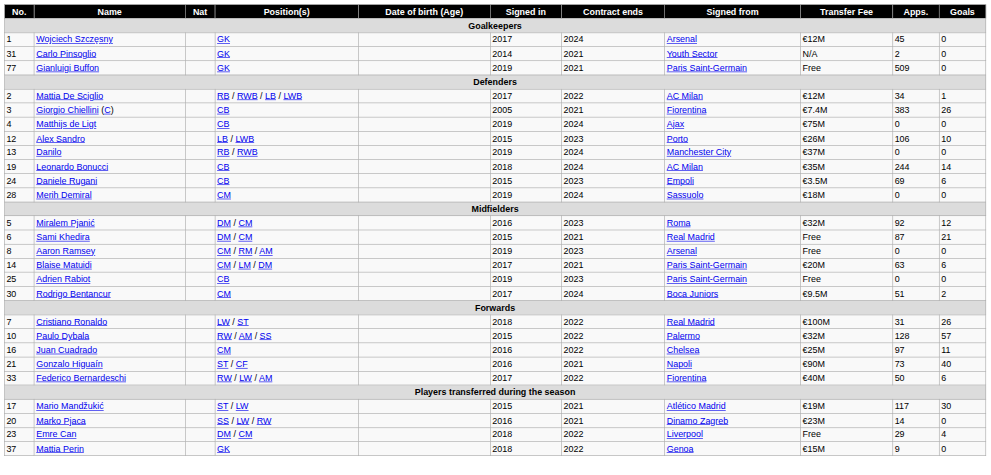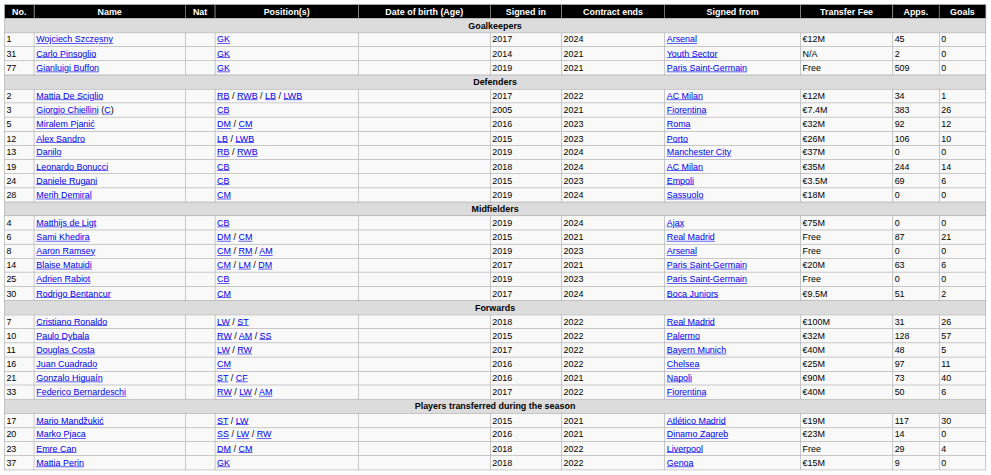rows swapped: Matthijs de Ligt <-> Miralem Pjanić
+ row: 11 | Douglas Costa | LW / RW | 2017 | 2022 | Bayern Munich | €40M | 48 | 5
